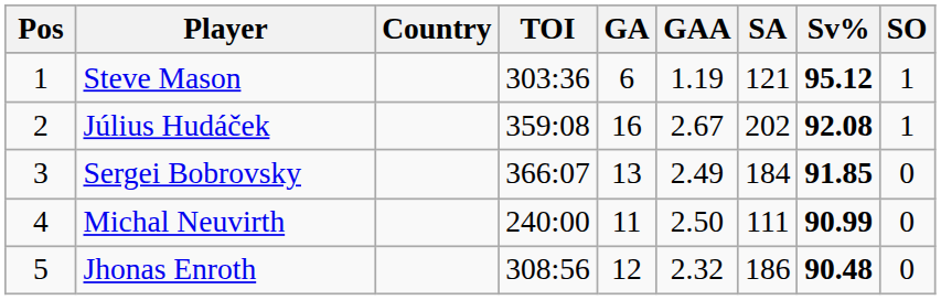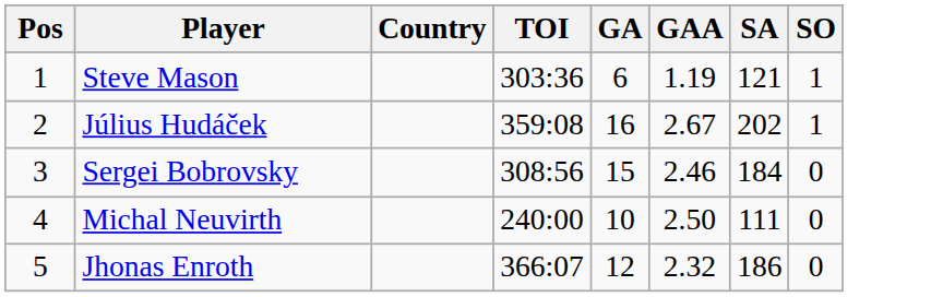- column: Sv% | 95.12 | 92.08 | 91.85 | 90.99 | 90.48
Sergei Bobrovsky | TOI: 366:07 -> 308:56
Sergei Bobrovsky | GA: 13 -> 15
Sergei Bobrovsky | GAA: 2.49 -> 2.46
Michal Neuvirth | GA: 11 -> 10
Jhonas Enroth | TOI: 308:56 -> 366:07
